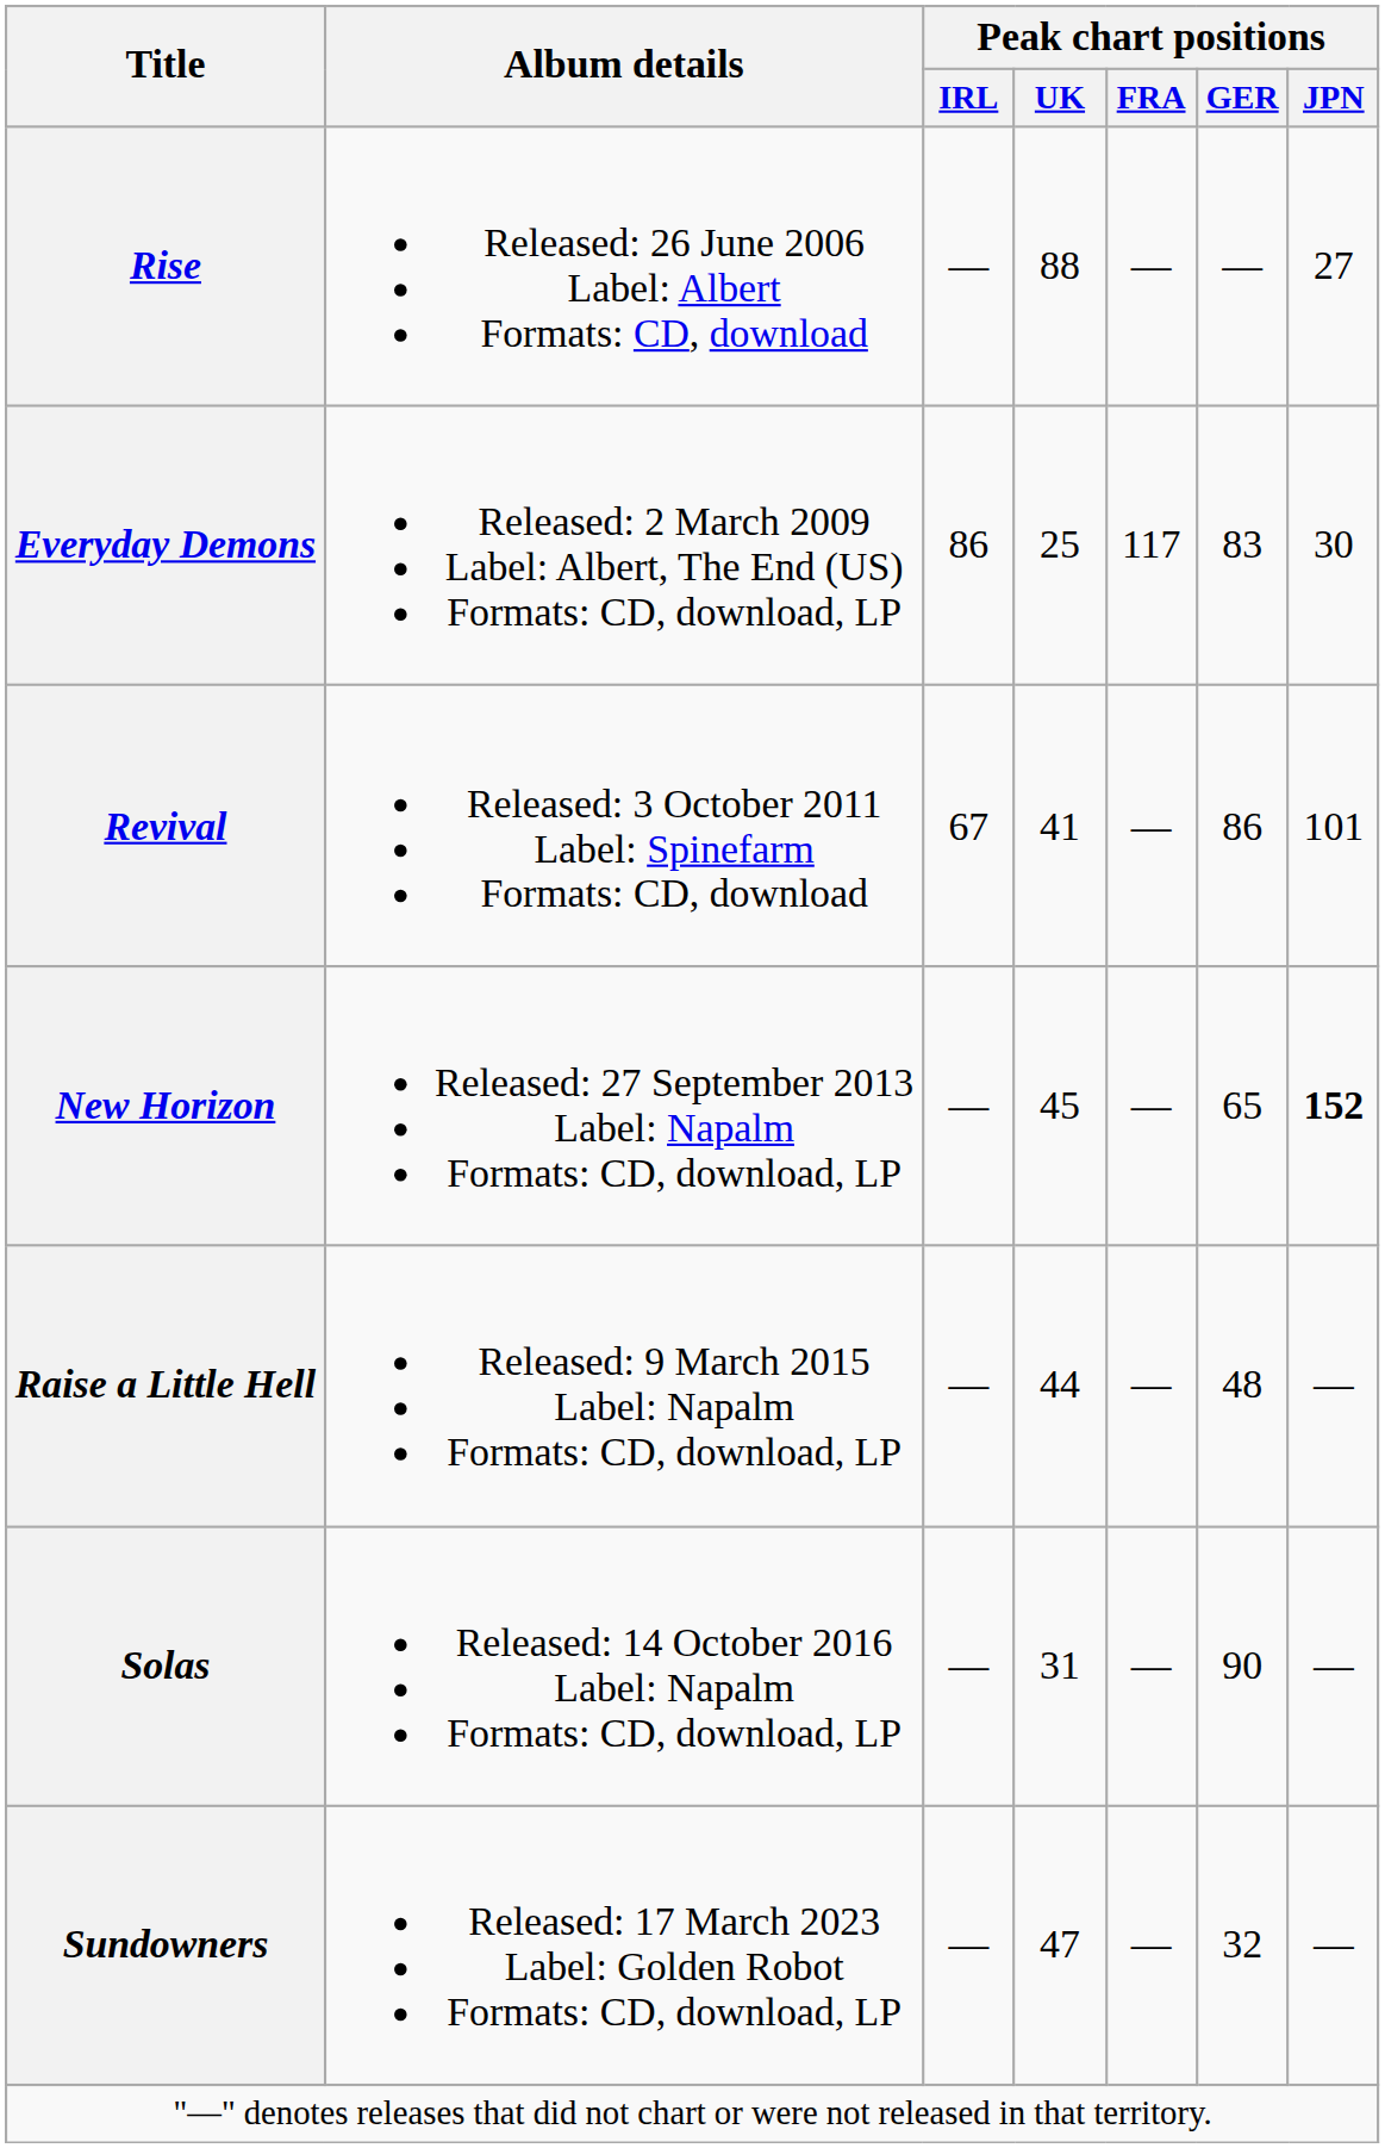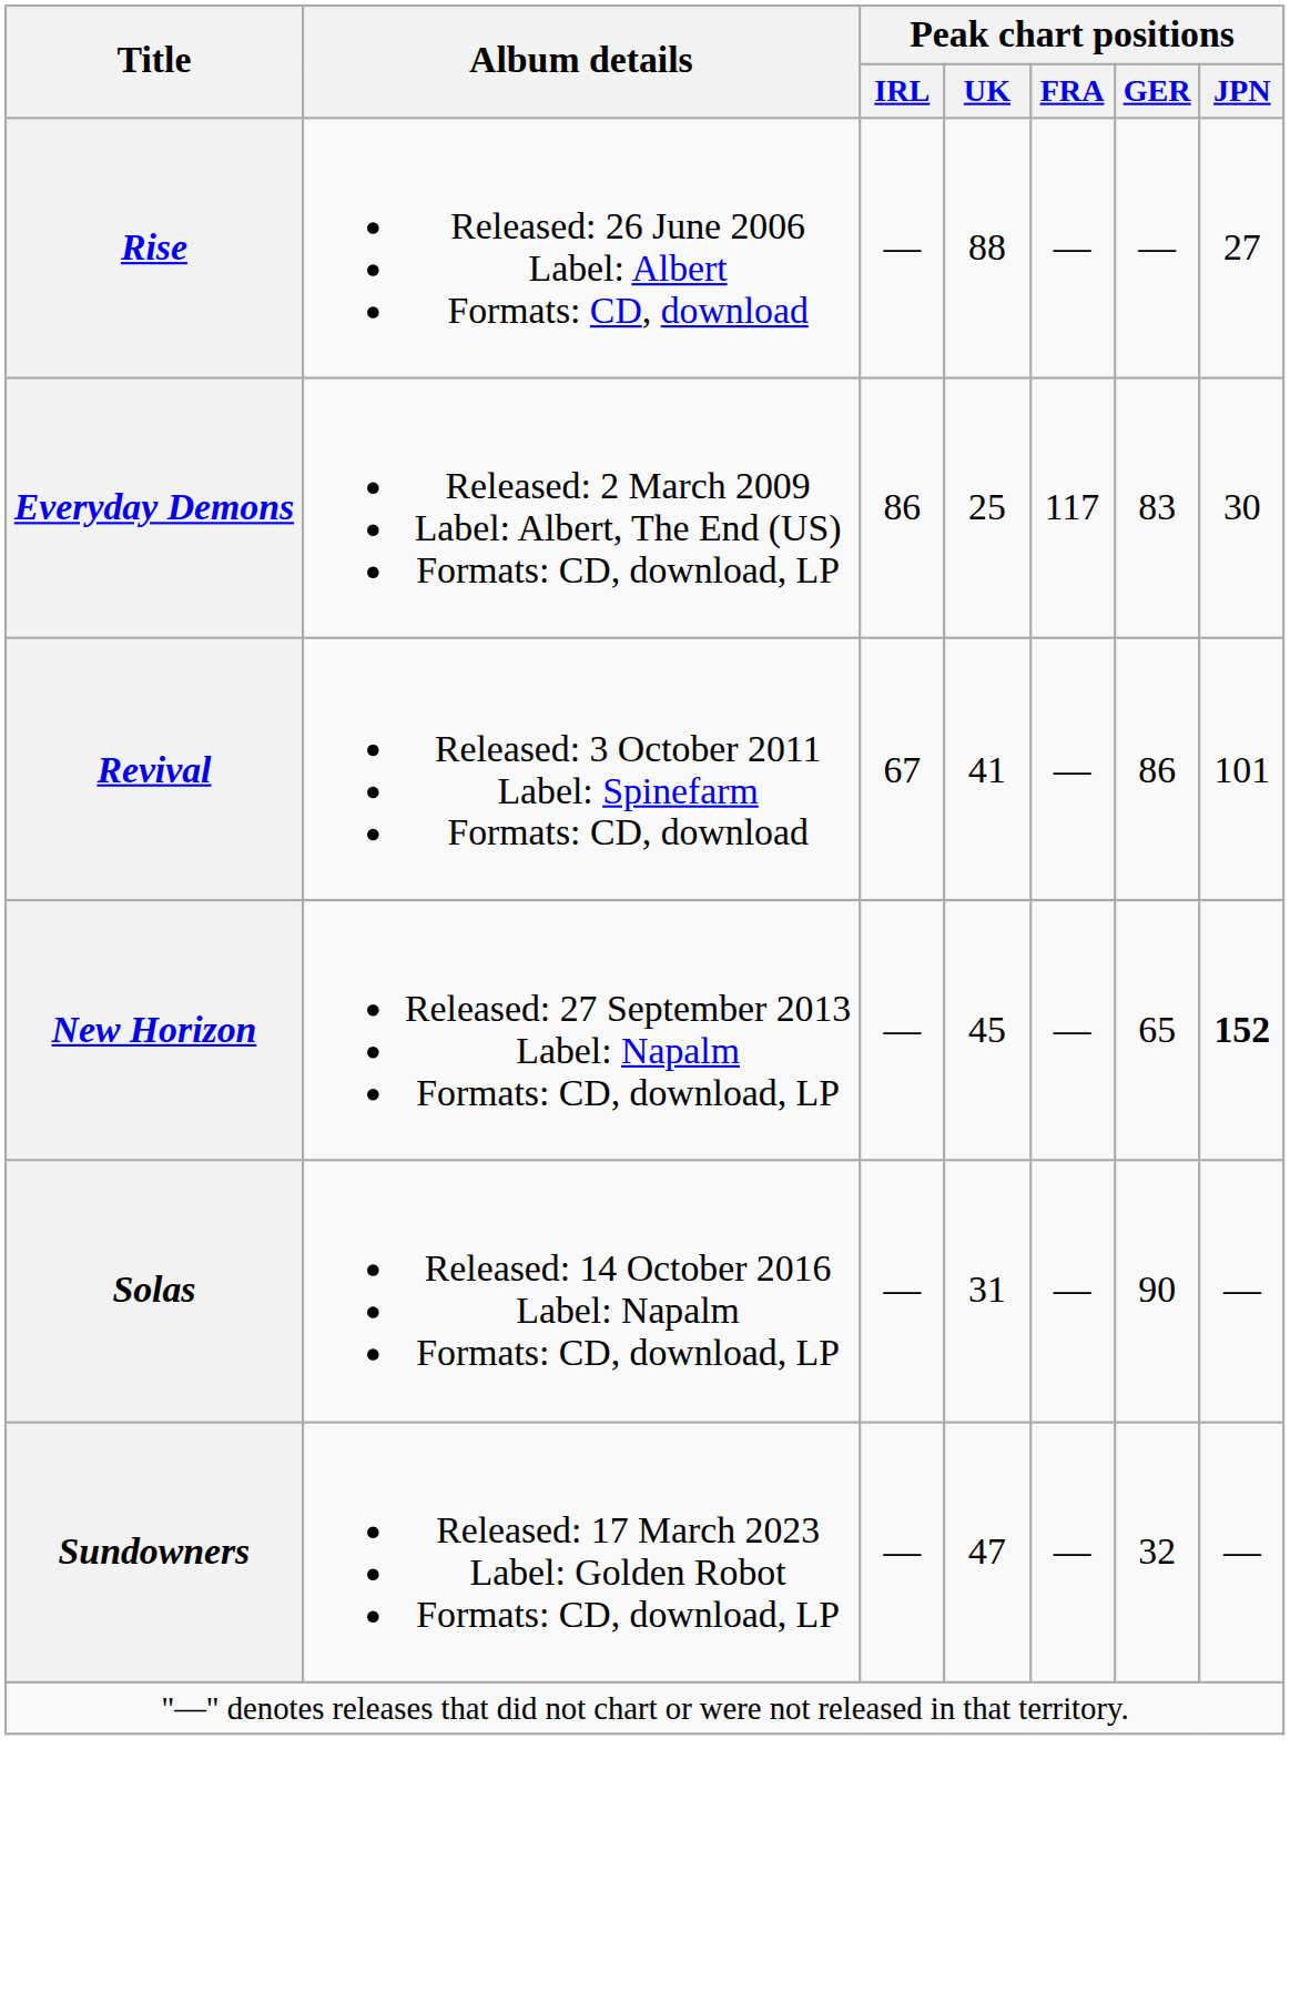- row: Raise a Little Hell | Released: 9 March 2015 Label: Napalm Formats: CD, download, LP | — | 44 | — | 48 | —
